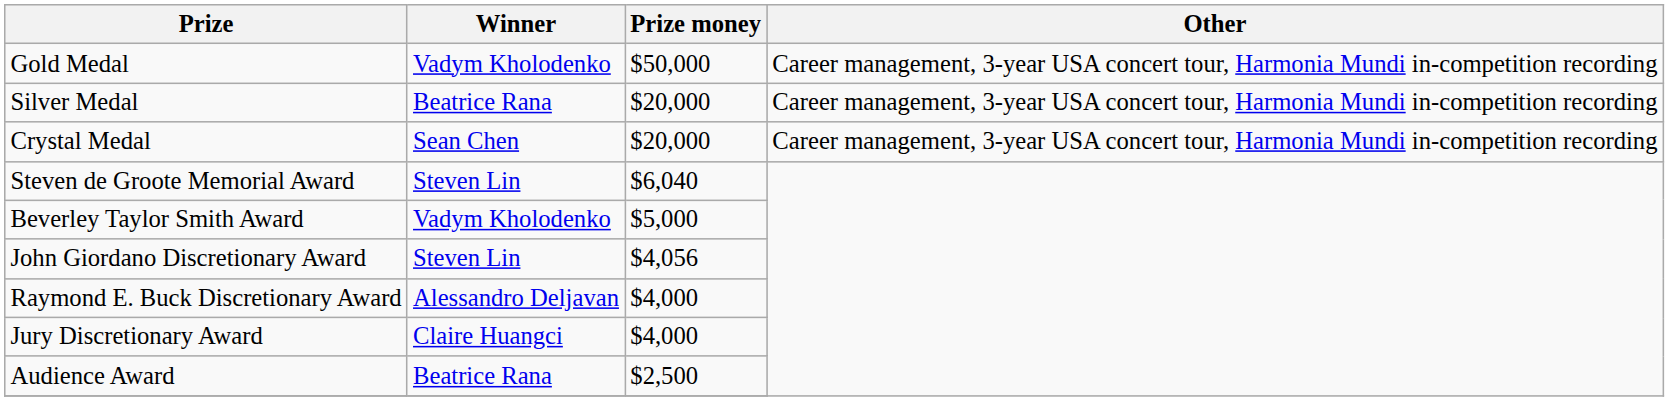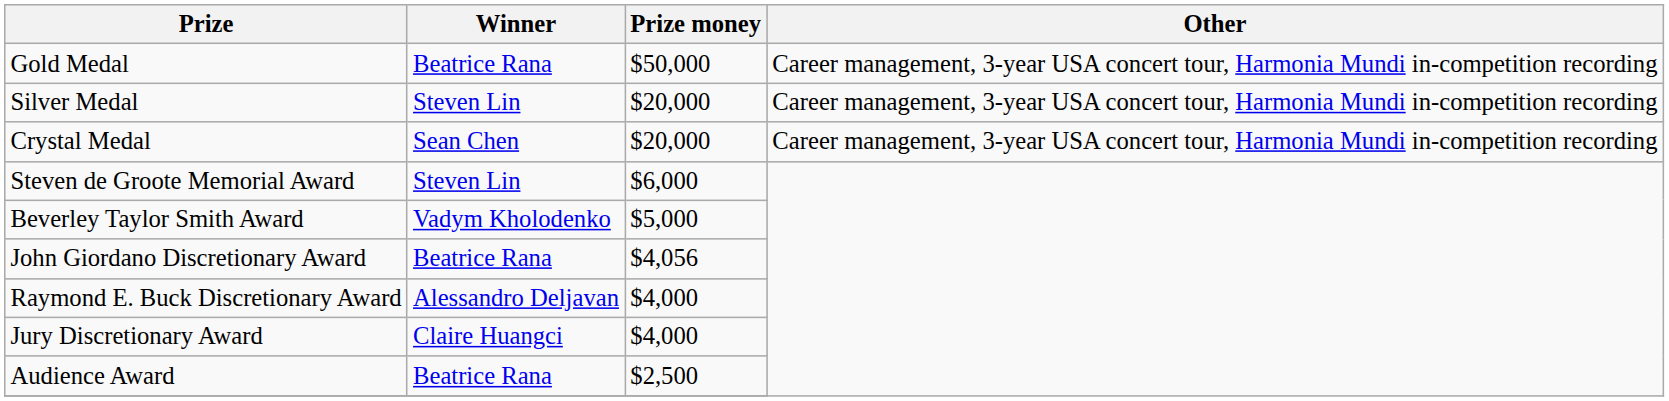Gold Medal | Winner: Vadym Kholodenko -> Beatrice Rana
Silver Medal | Winner: Beatrice Rana -> Steven Lin
Steven de Groote Memorial Award | Prize money: $6,040 -> $6,000
John Giordano Discretionary Award | Winner: Steven Lin -> Beatrice Rana
